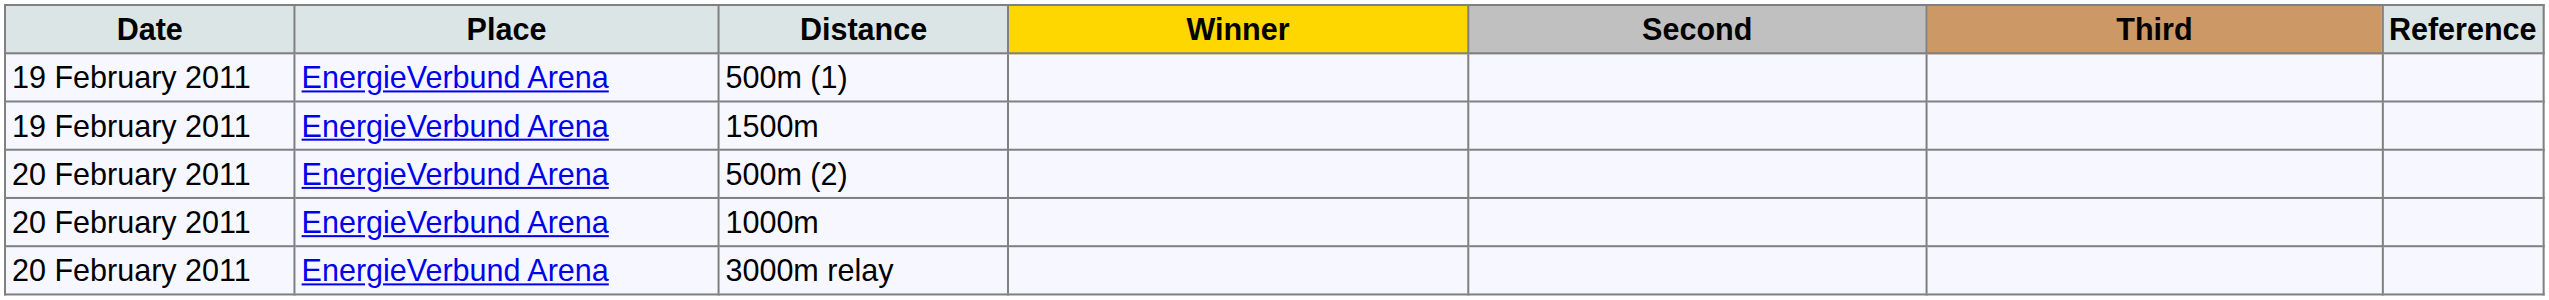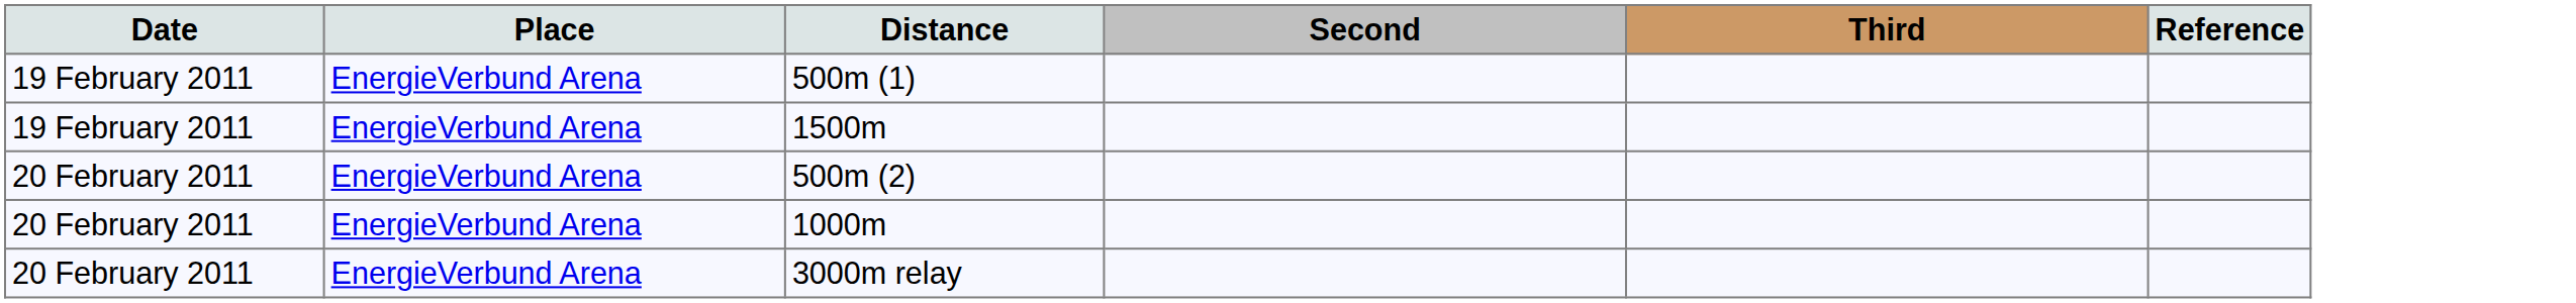- column: Winner
